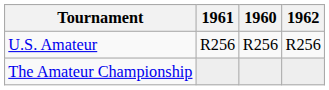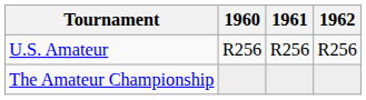columns swapped: 1960 <-> 1961
